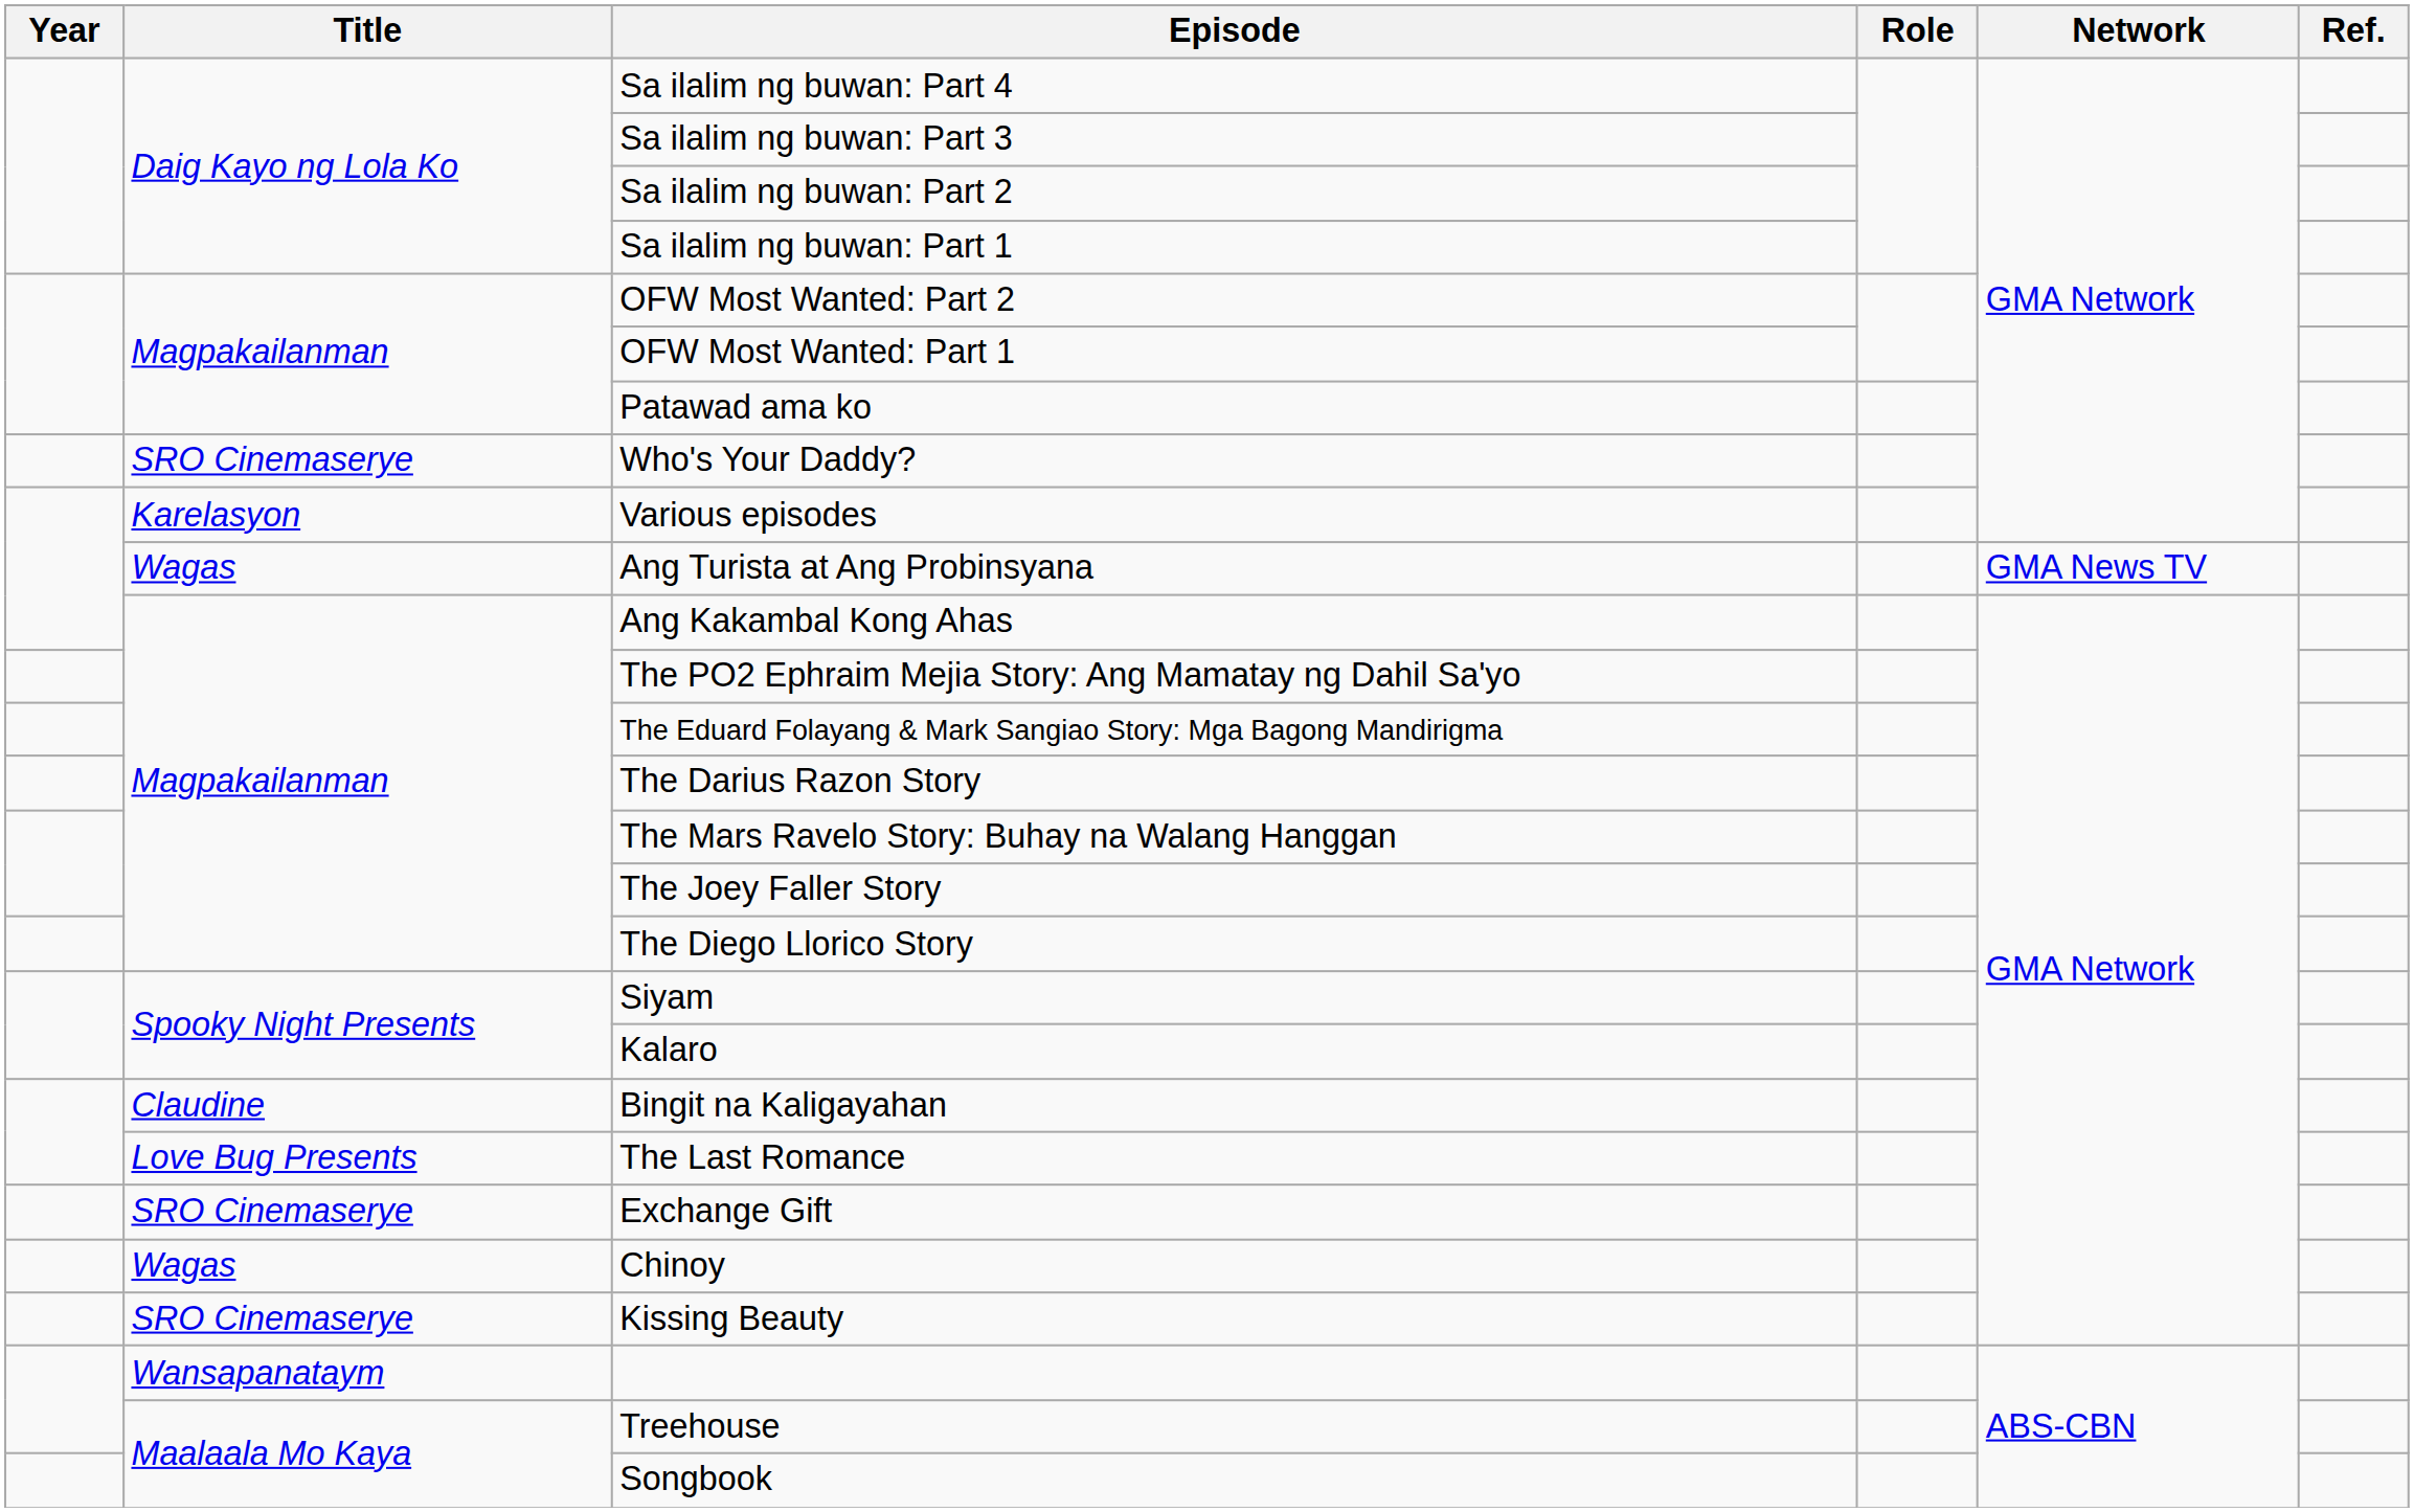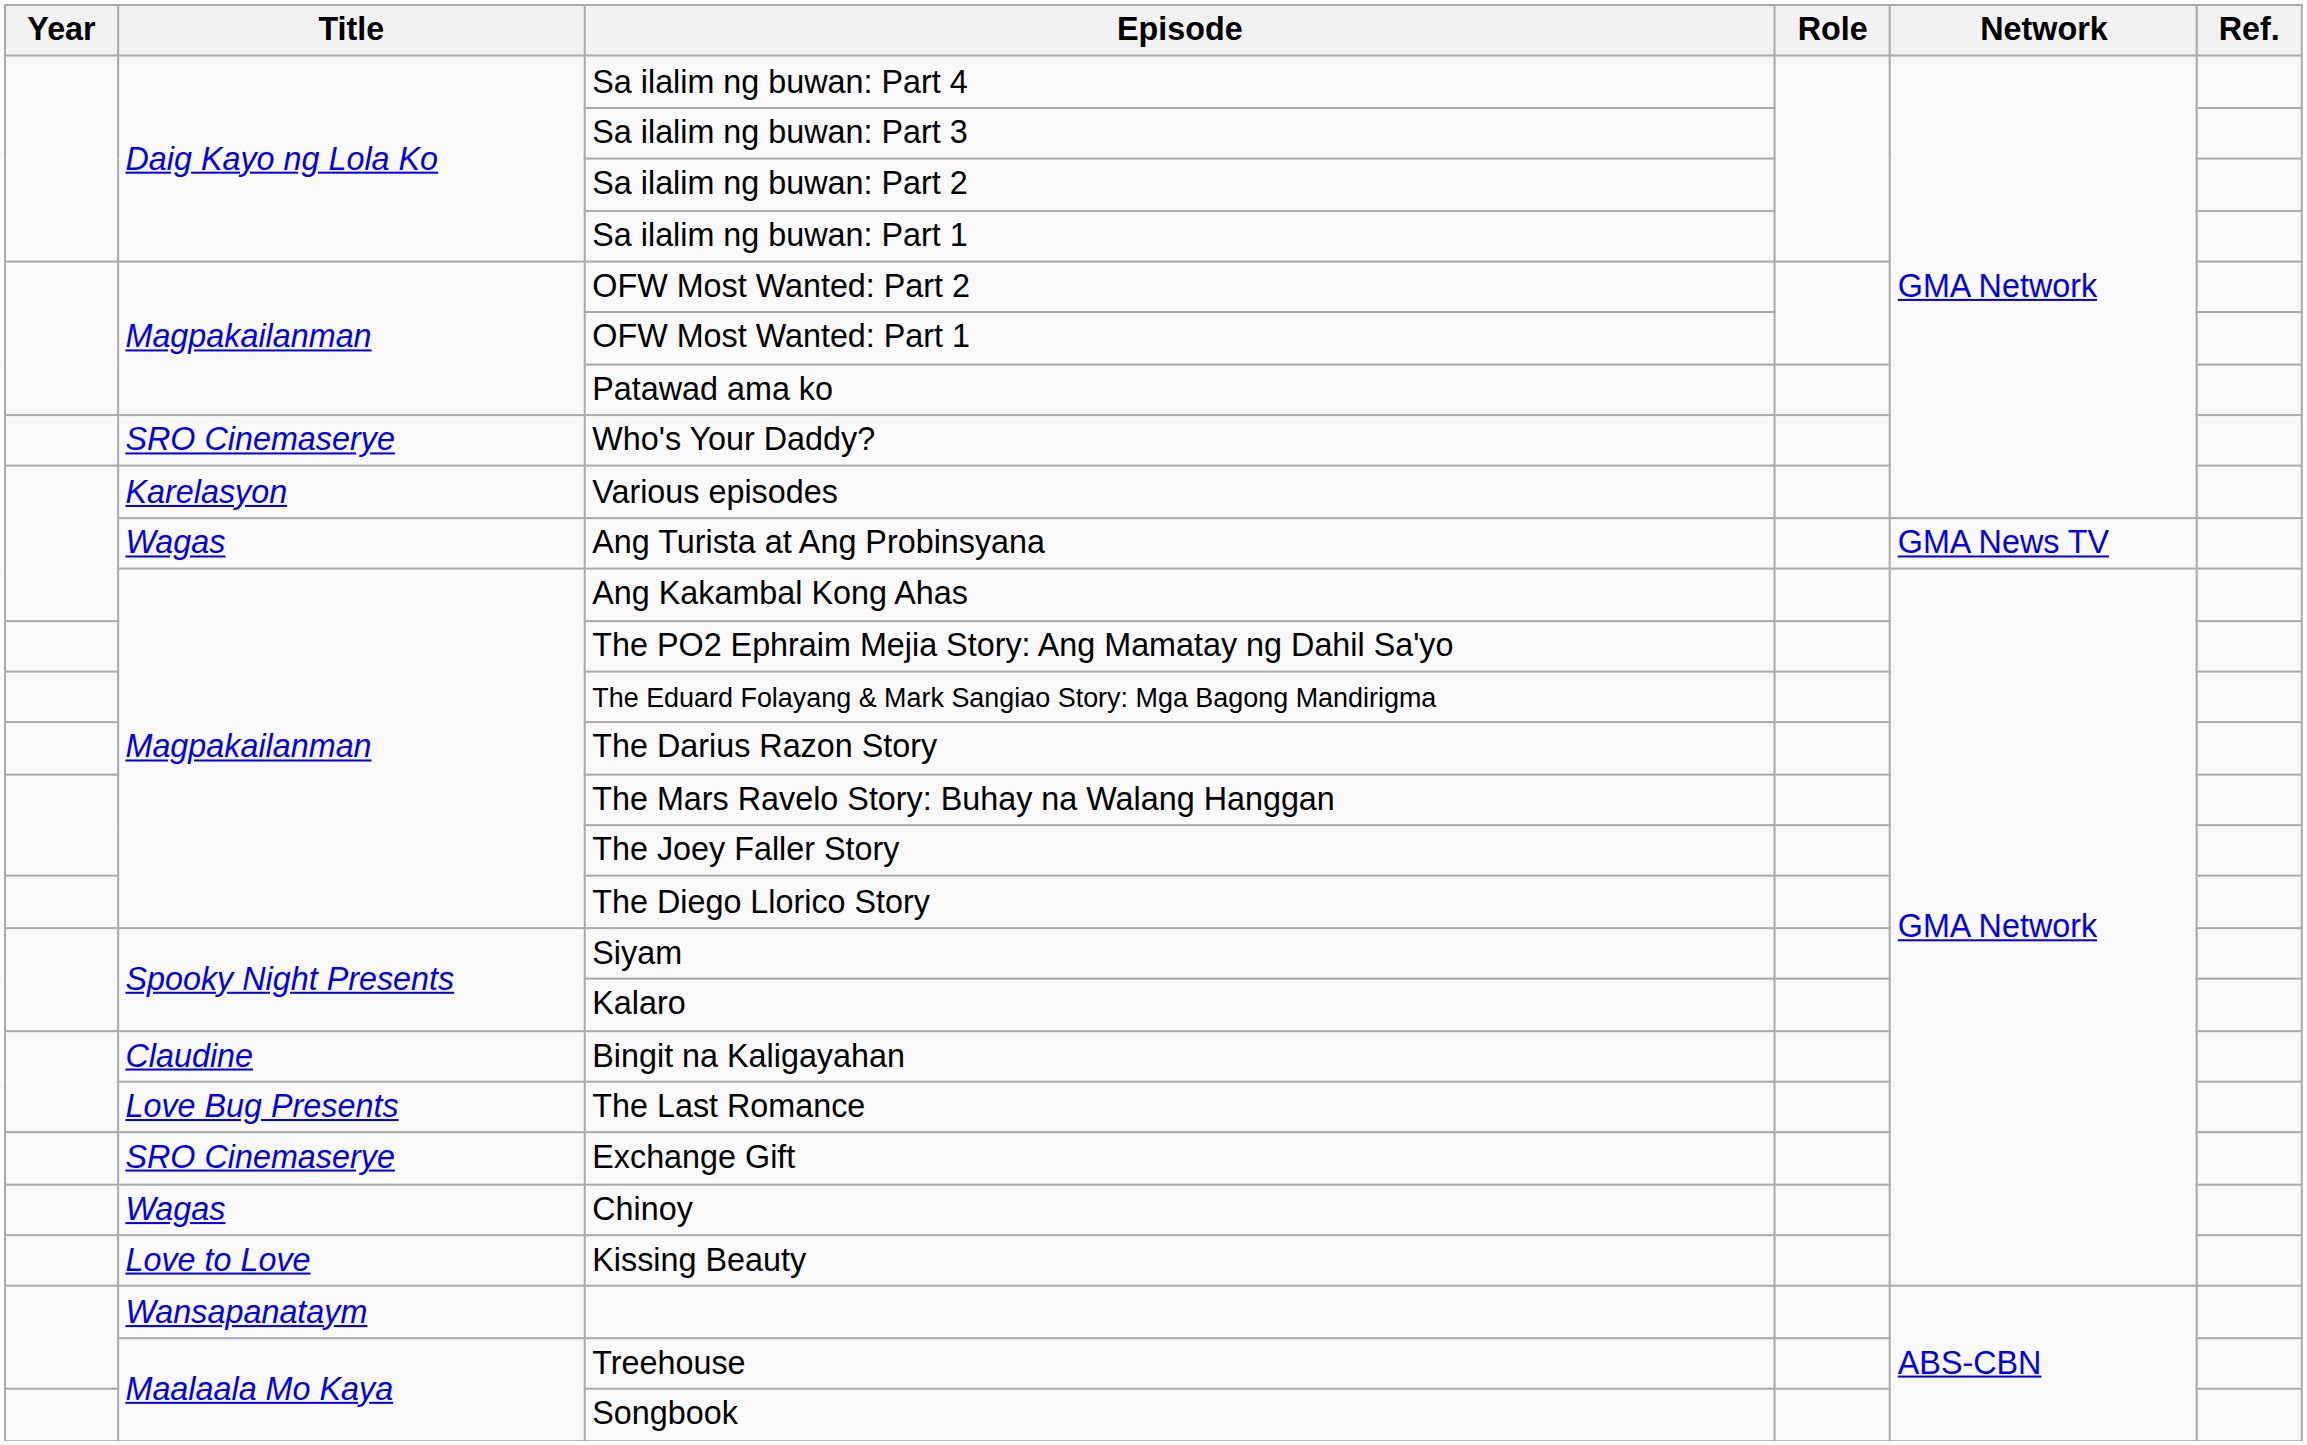Kissing Beauty | Title: SRO Cinemaserye -> Love to Love
